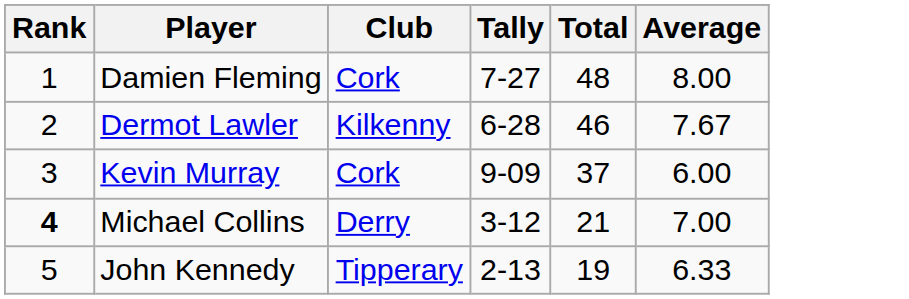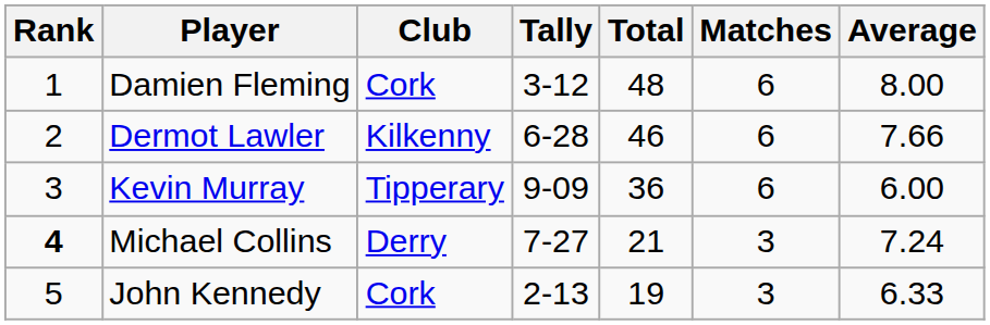+ column: Matches | 6 | 6 | 6 | 3 | 3
Damien Fleming | Tally: 7-27 -> 3-12
Dermot Lawler | Average: 7.67 -> 7.66
Kevin Murray | Club: Cork -> Tipperary
Kevin Murray | Total: 37 -> 36
Michael Collins | Tally: 3-12 -> 7-27
Michael Collins | Average: 7.00 -> 7.24
John Kennedy | Club: Tipperary -> Cork
